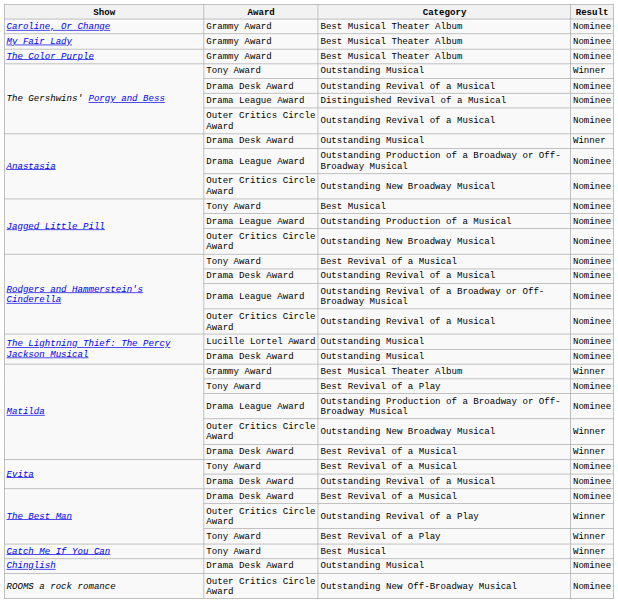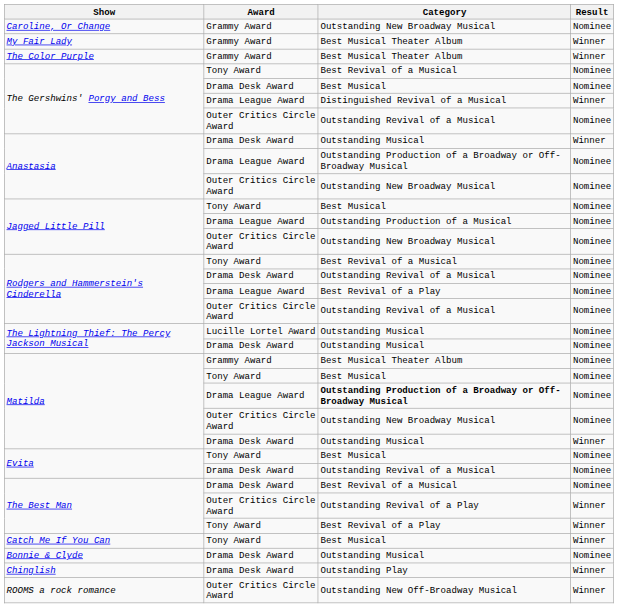Caroline, Or Change | Category: Best Musical Theater Album -> Outstanding New Broadway Musical
My Fair Lady | Result: Nominee -> Winner
The Color Purple | Result: Nominee -> Winner
The Gershwins' Porgy and Bess / Tony Award | Category: Outstanding Musical -> Best Revival of a Musical
The Gershwins' Porgy and Bess / Tony Award | Result: Winner -> Nominee
The Gershwins' Porgy and Bess / Drama Desk Award | Category: Outstanding Revival of a Musical -> Best Musical
The Gershwins' Porgy and Bess / Drama League Award | Result: Nominee -> Winner
Rodgers and Hammerstein's Cinderella / Drama League Award | Category: Outstanding Revival of a Broadway or Off-Broadway Musical -> Best Revival of a Play
Matilda / Grammy Award | Result: Winner -> Nominee
Matilda / Tony Award | Category: Best Revival of a Play -> Best Musical
Matilda / Drama League Award | Category: normal -> bold
Matilda / Outer Critics Circle Award | Result: Winner -> Nominee
Matilda / Drama Desk Award | Category: Best Revival of a Musical -> Outstanding Musical
Evita / Tony Award | Category: Best Revival of a Musical -> Best Musical
+ row: Bonnie & Clyde | Drama Desk Award | Outstanding Musical | Nominee
Chinglish | Category: Outstanding Musical -> Outstanding Play
Chinglish | Result: Nominee -> Winner
ROOMS a rock romance | Result: Nominee -> Winner
